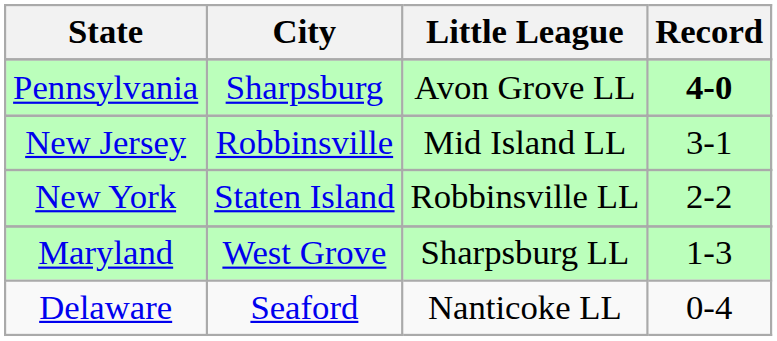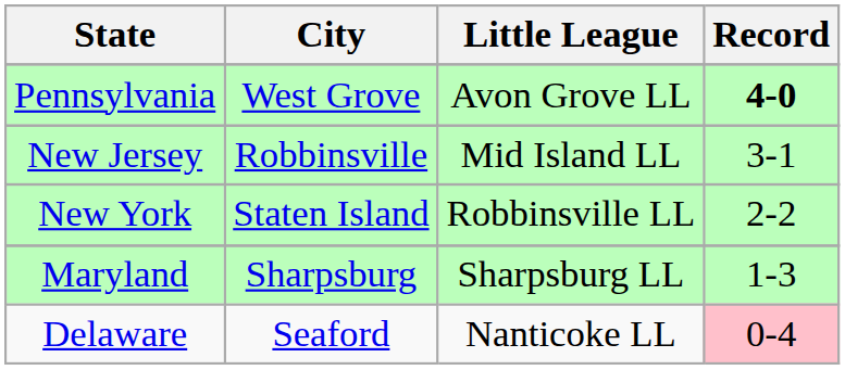Pennsylvania | City: Sharpsburg -> West Grove
Maryland | City: West Grove -> Sharpsburg
Delaware | Record: no background -> pink background
